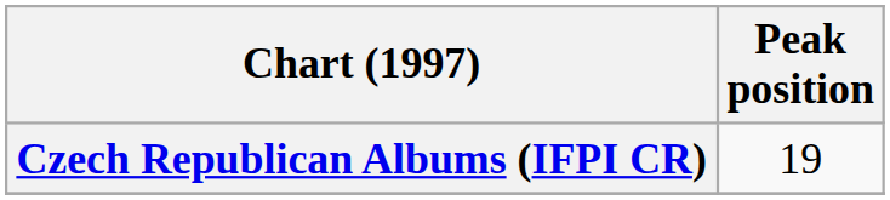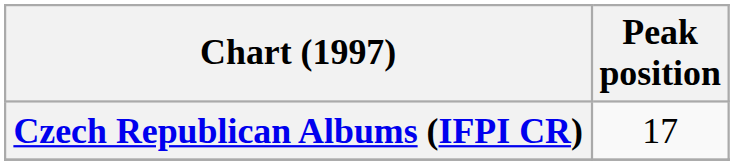Czech Republican Albums (IFPI CR) | Peak position: 19 -> 17
